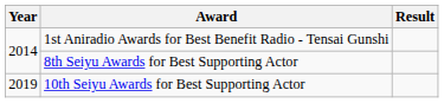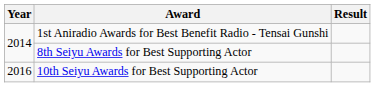10th Seiyu Awards for Best Supporting Actor | Year: 2019 -> 2016
